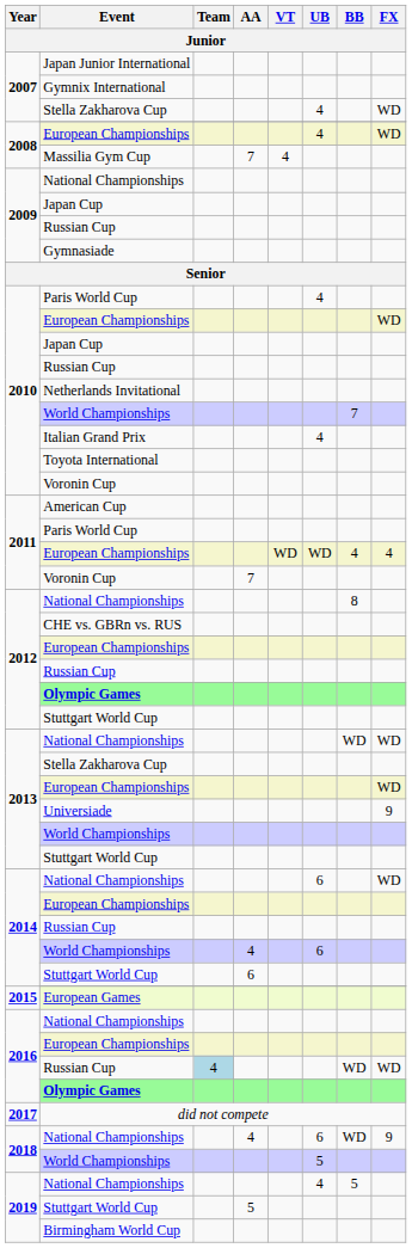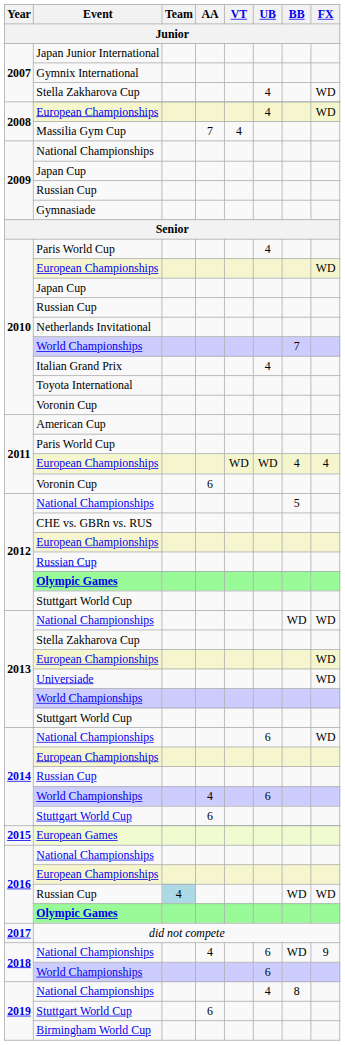2011 / Voronin Cup | AA: 7 -> 6
2012 / National Championships | BB: 8 -> 5
Universiade | FX: 9 -> WD
2018 / World Championships | UB: 5 -> 6
2019 / National Championships | BB: 5 -> 8
2019 / Stuttgart World Cup | AA: 5 -> 6
